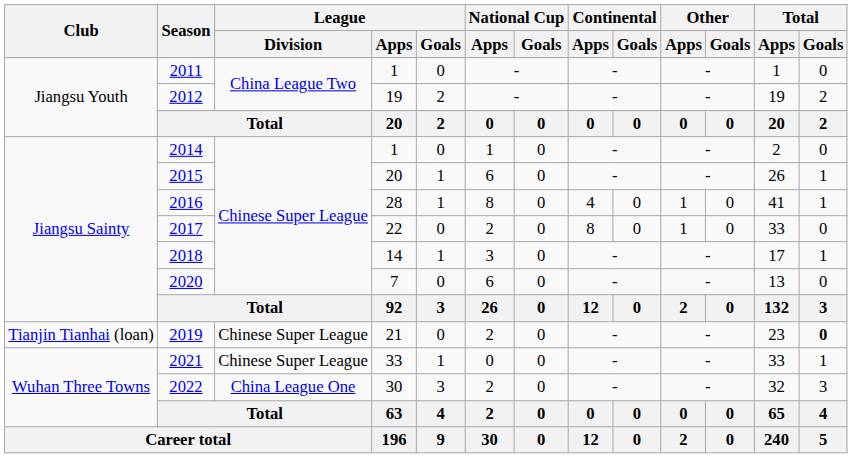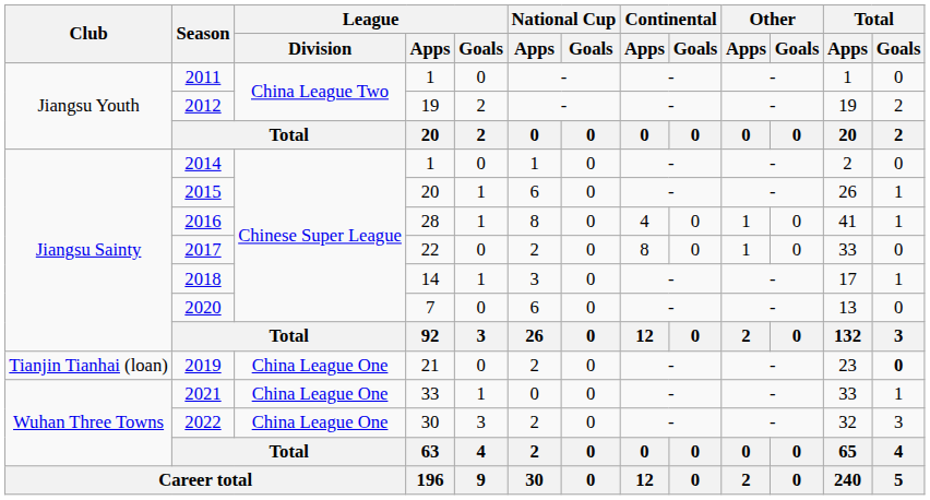2019 | League / Division: Chinese Super League -> China League One
2021 | League / Division: Chinese Super League -> China League One
